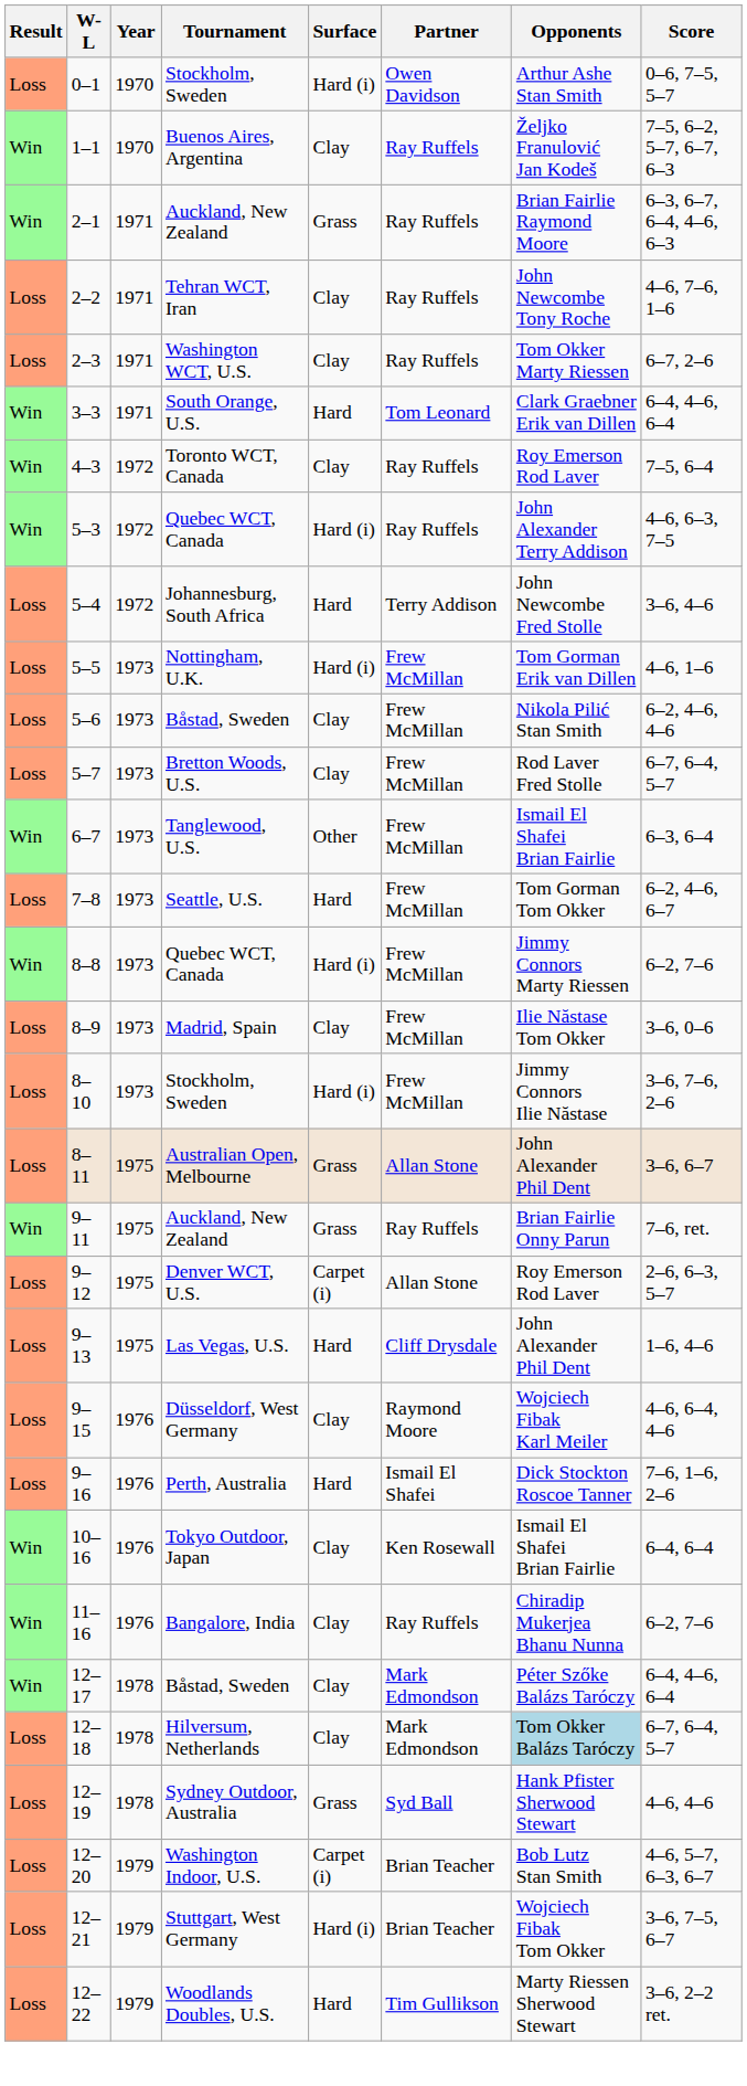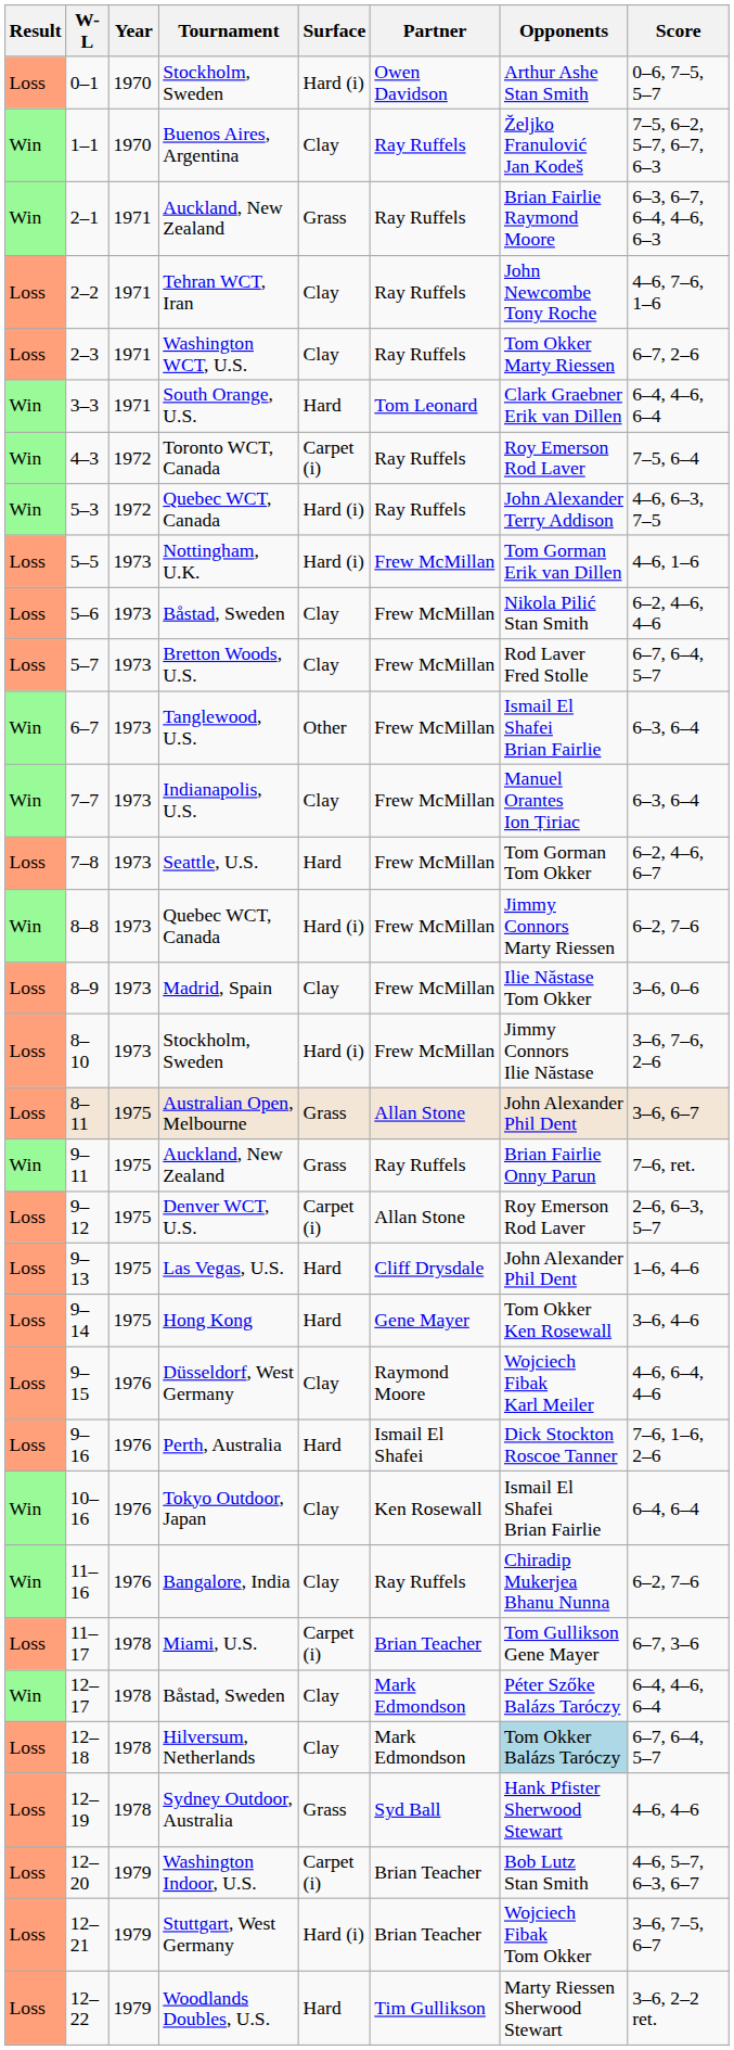4–3 | Surface: Clay -> Carpet (i)
- row: Loss | 5–4 | 1972 | Johannesburg, South Africa | Hard | Terry Addison | John Newcombe Fred Stolle | 3–6, 4–6
+ row: Win | 7–7 | 1973 | Indianapolis, U.S. | Clay | Frew McMillan | Manuel Orantes Ion Țiriac | 6–3, 6–4
+ row: Loss | 9–14 | 1975 | Hong Kong | Hard | Gene Mayer | Tom Okker Ken Rosewall | 3–6, 4–6
+ row: Loss | 11–17 | 1978 | Miami, U.S. | Carpet (i) | Brian Teacher | Tom Gullikson Gene Mayer | 6–7, 3–6
